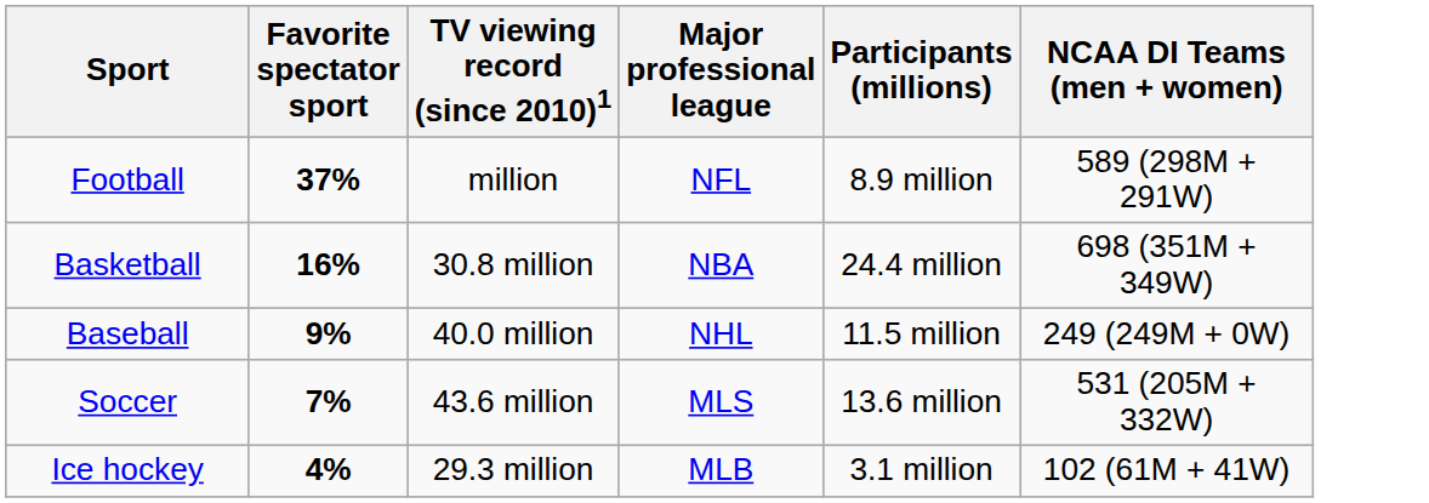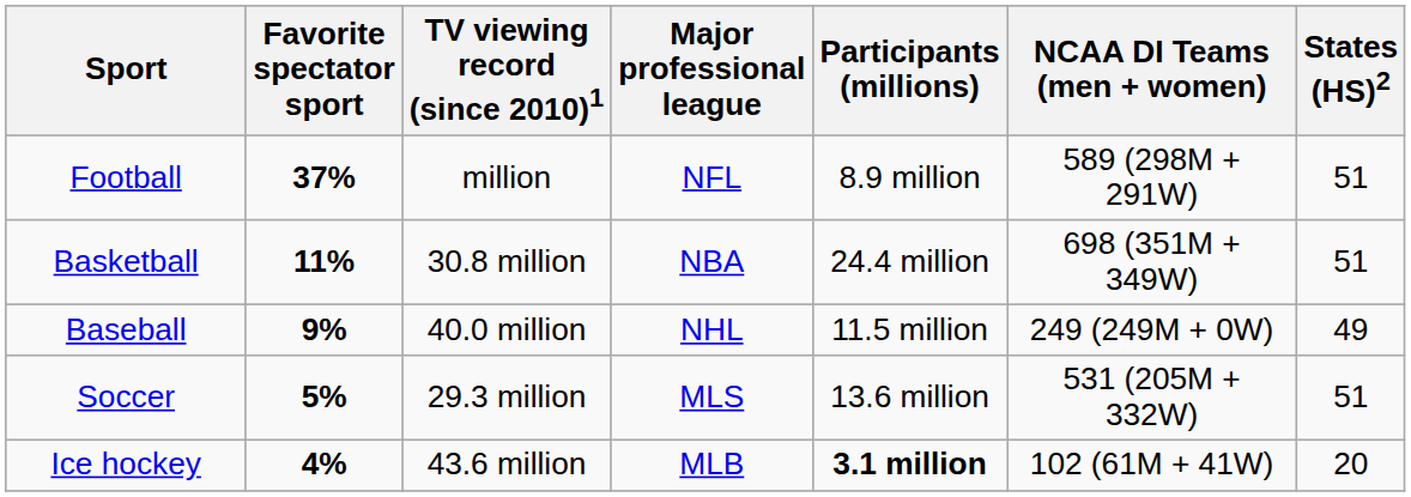+ column: States (HS)2 | 51 | 51 | 49 | 51 | 20
Basketball | Favorite spectator sport: 16% -> 11%
Soccer | Favorite spectator sport: 7% -> 5%
Soccer | TV viewing record (since 2010)1: 43.6 million -> 29.3 million
Ice hockey | TV viewing record (since 2010)1: 29.3 million -> 43.6 million
Ice hockey | Participants (millions): normal -> bold
